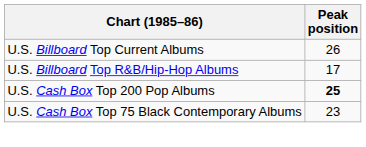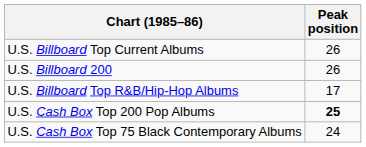+ row: U.S. Billboard 200 | 26
U.S. Cash Box Top 75 Black Contemporary Albums | Peak position: 23 -> 24
